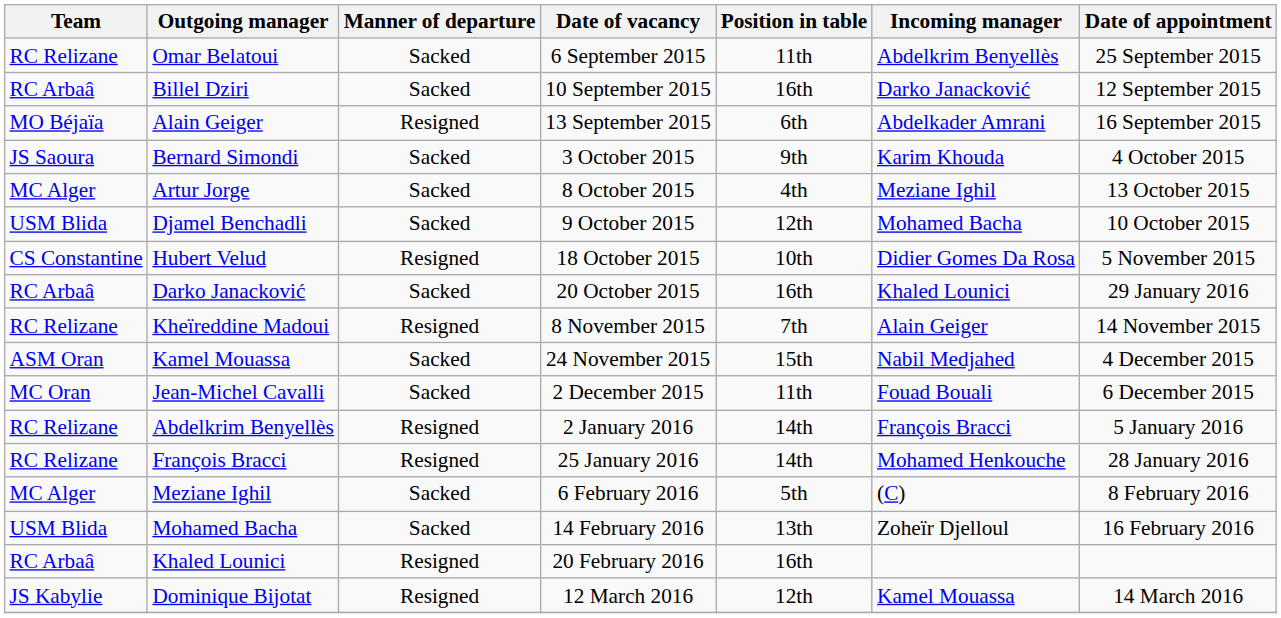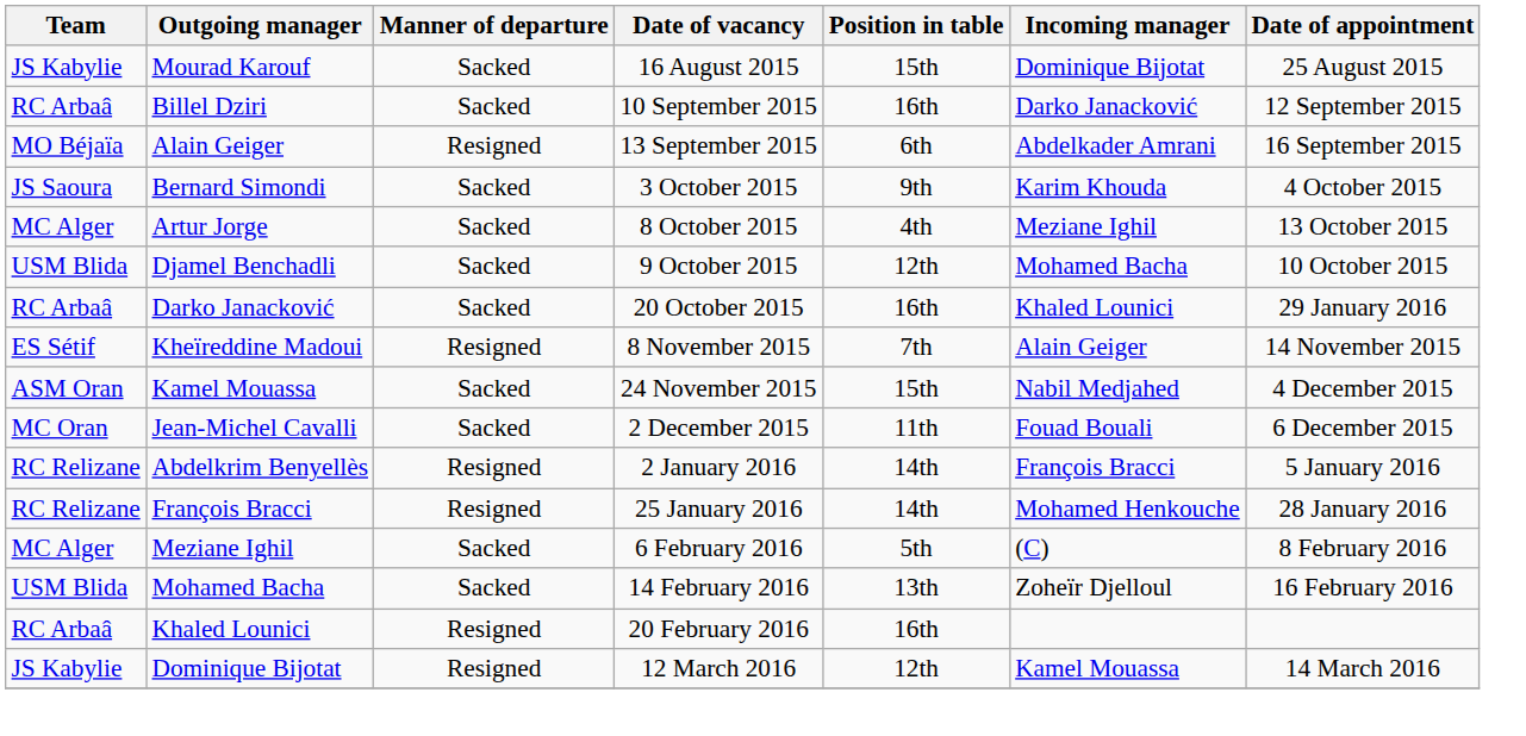+ row: JS Kabylie | Mourad Karouf | Sacked | 16 August 2015 | 15th | Dominique Bijotat | 25 August 2015
- row: RC Relizane | Omar Belatoui | Sacked | 6 September 2015 | 11th | Abdelkrim Benyellès | 25 September 2015
- row: CS Constantine | Hubert Velud | Resigned | 18 October 2015 | 10th | Didier Gomes Da Rosa | 5 November 2015
Kheïreddine Madoui | Team: RC Relizane -> ES Sétif
